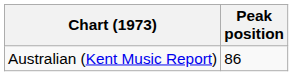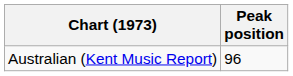Australian (Kent Music Report) | Peak position: 86 -> 96
